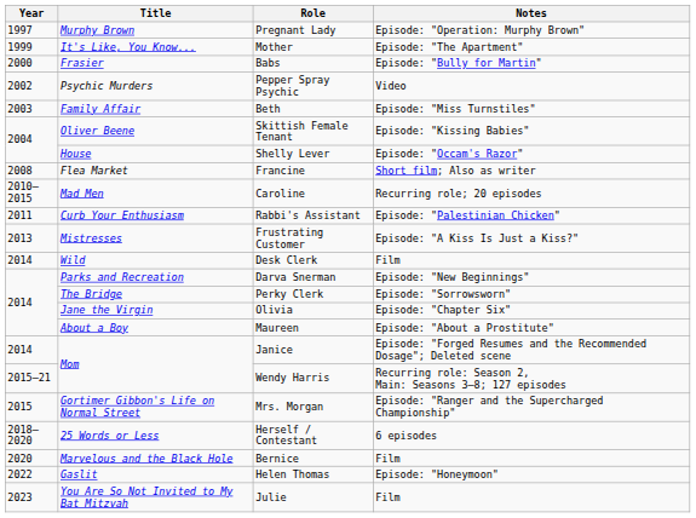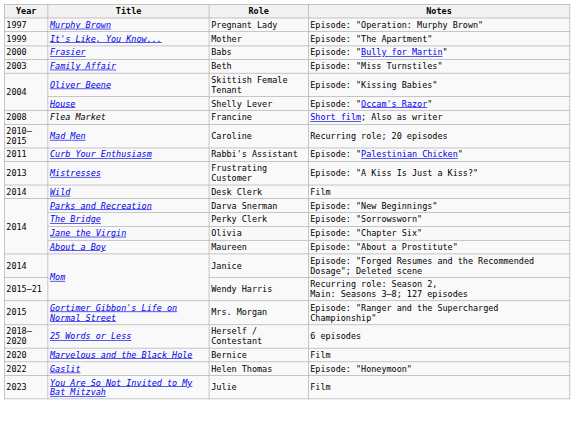- row: 2002 | Psychic Murders | Pepper Spray Psychic | Video
